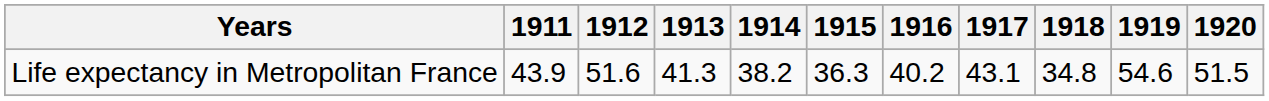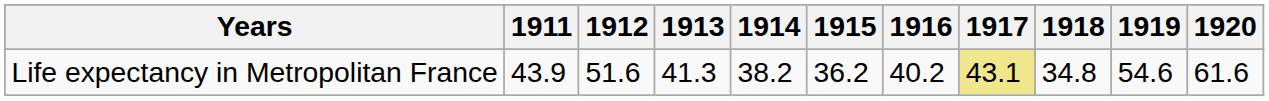Life expectancy in Metropolitan France | 1915: 36.3 -> 36.2
Life expectancy in Metropolitan France | 1917: no background -> khaki background
Life expectancy in Metropolitan France | 1920: 51.5 -> 61.6
